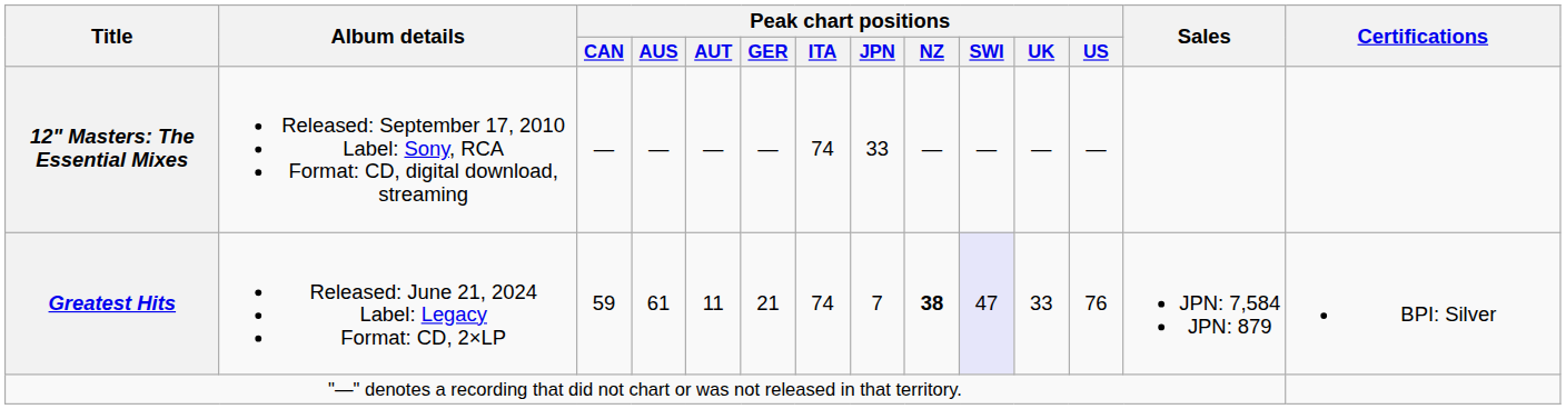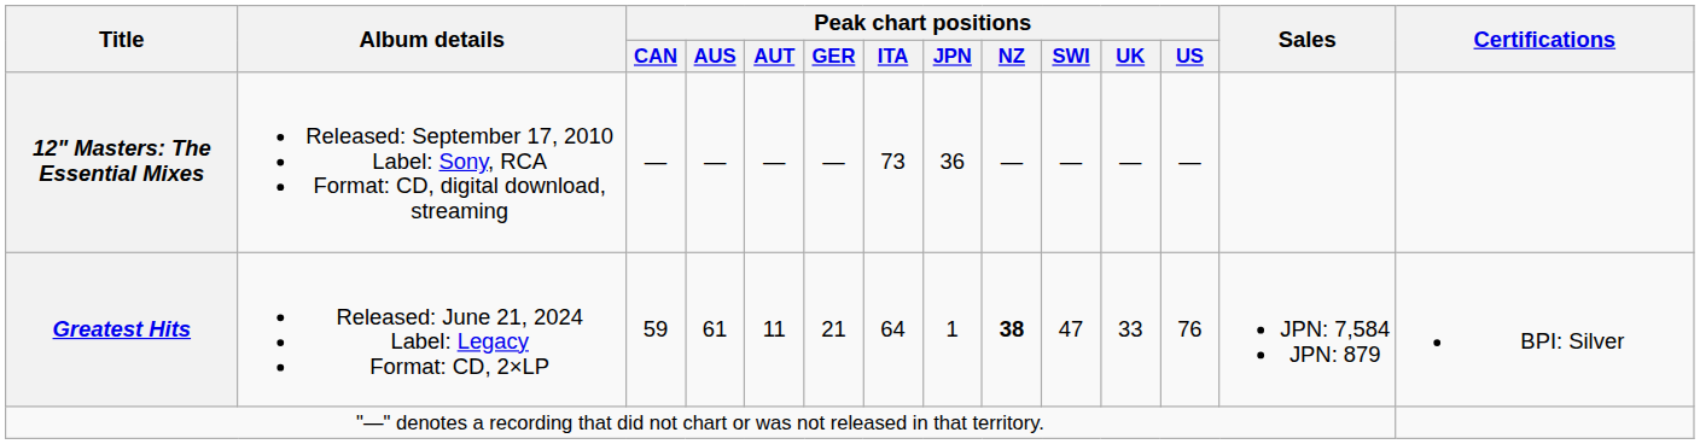12" Masters: The Essential Mixes | Peak chart positions / ITA: 74 -> 73
12" Masters: The Essential Mixes | Peak chart positions / JPN: 33 -> 36
Greatest Hits | Peak chart positions / ITA: 74 -> 64
Greatest Hits | Peak chart positions / JPN: 7 -> 1
Greatest Hits | Peak chart positions / SWI: lavender background -> no background
